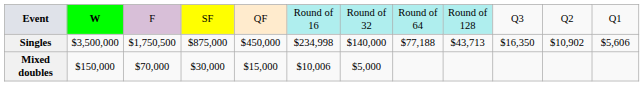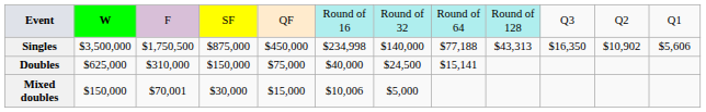Singles | column 9: $43,713 -> $43,313
+ row: Doubles | $625,000 | $310,000 | $150,000 | $75,000 | $40,000 | $24,500 | $15,141
Mixed doubles | column 3: $70,000 -> $70,001
